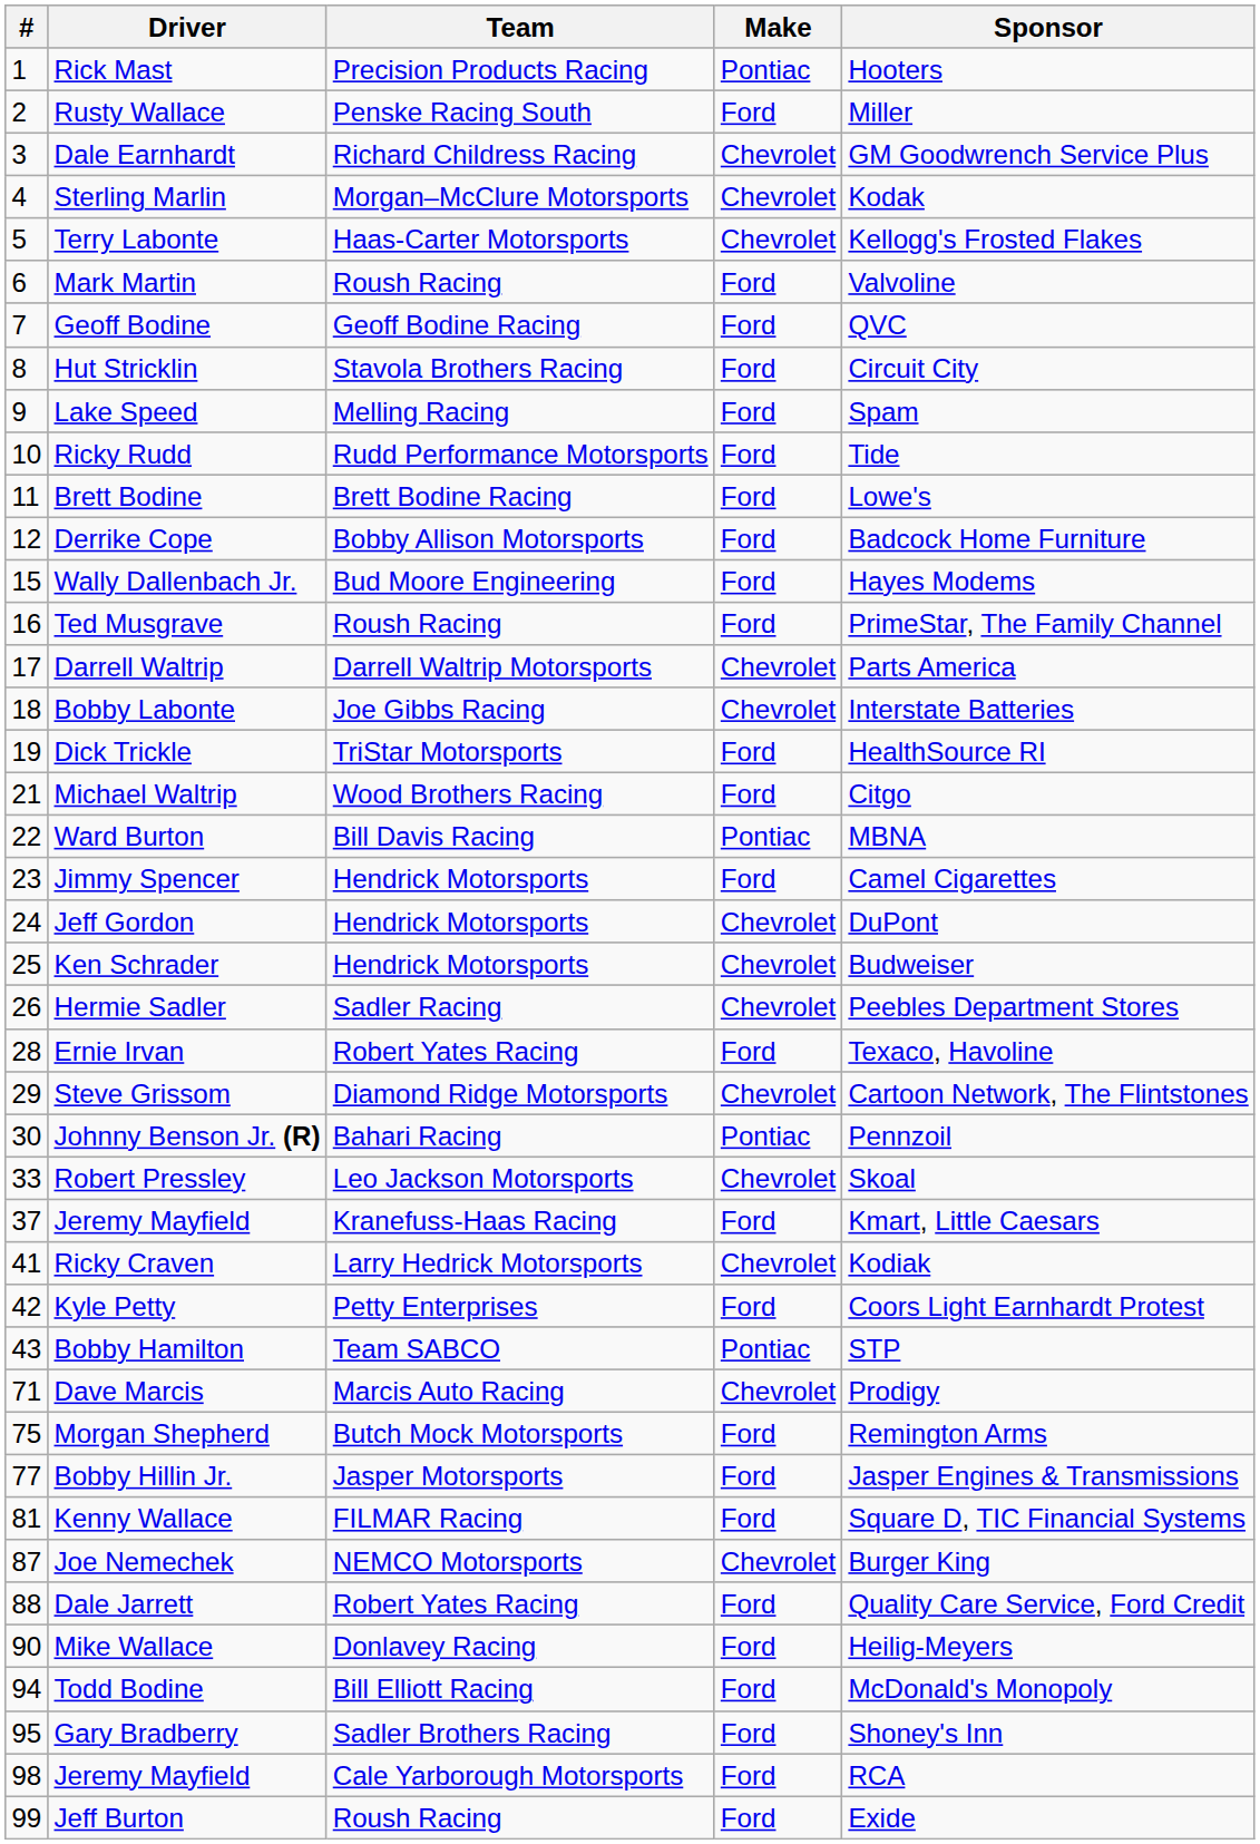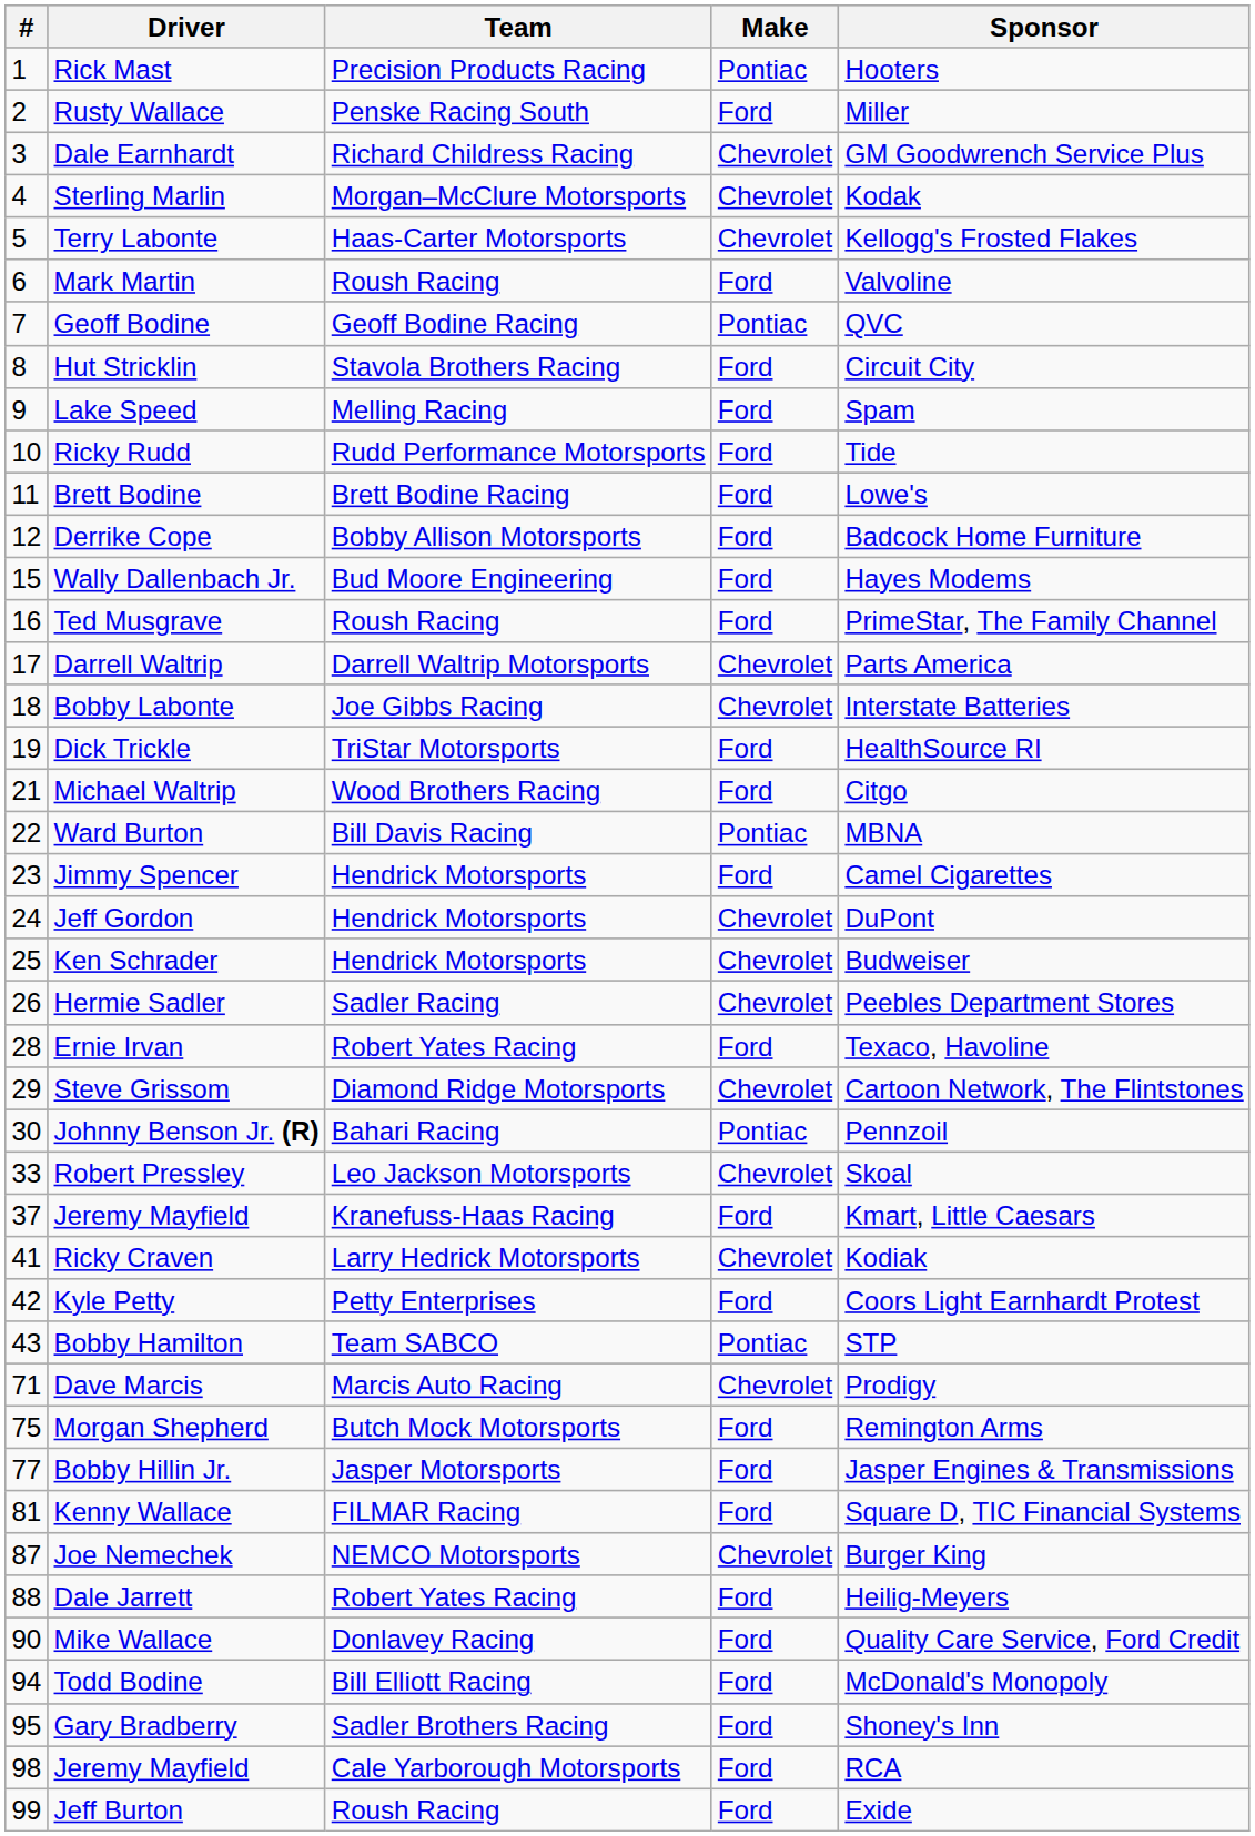Geoff Bodine | Make: Ford -> Pontiac
Dale Jarrett | Sponsor: Quality Care Service, Ford Credit -> Heilig-Meyers
Mike Wallace | Sponsor: Heilig-Meyers -> Quality Care Service, Ford Credit
